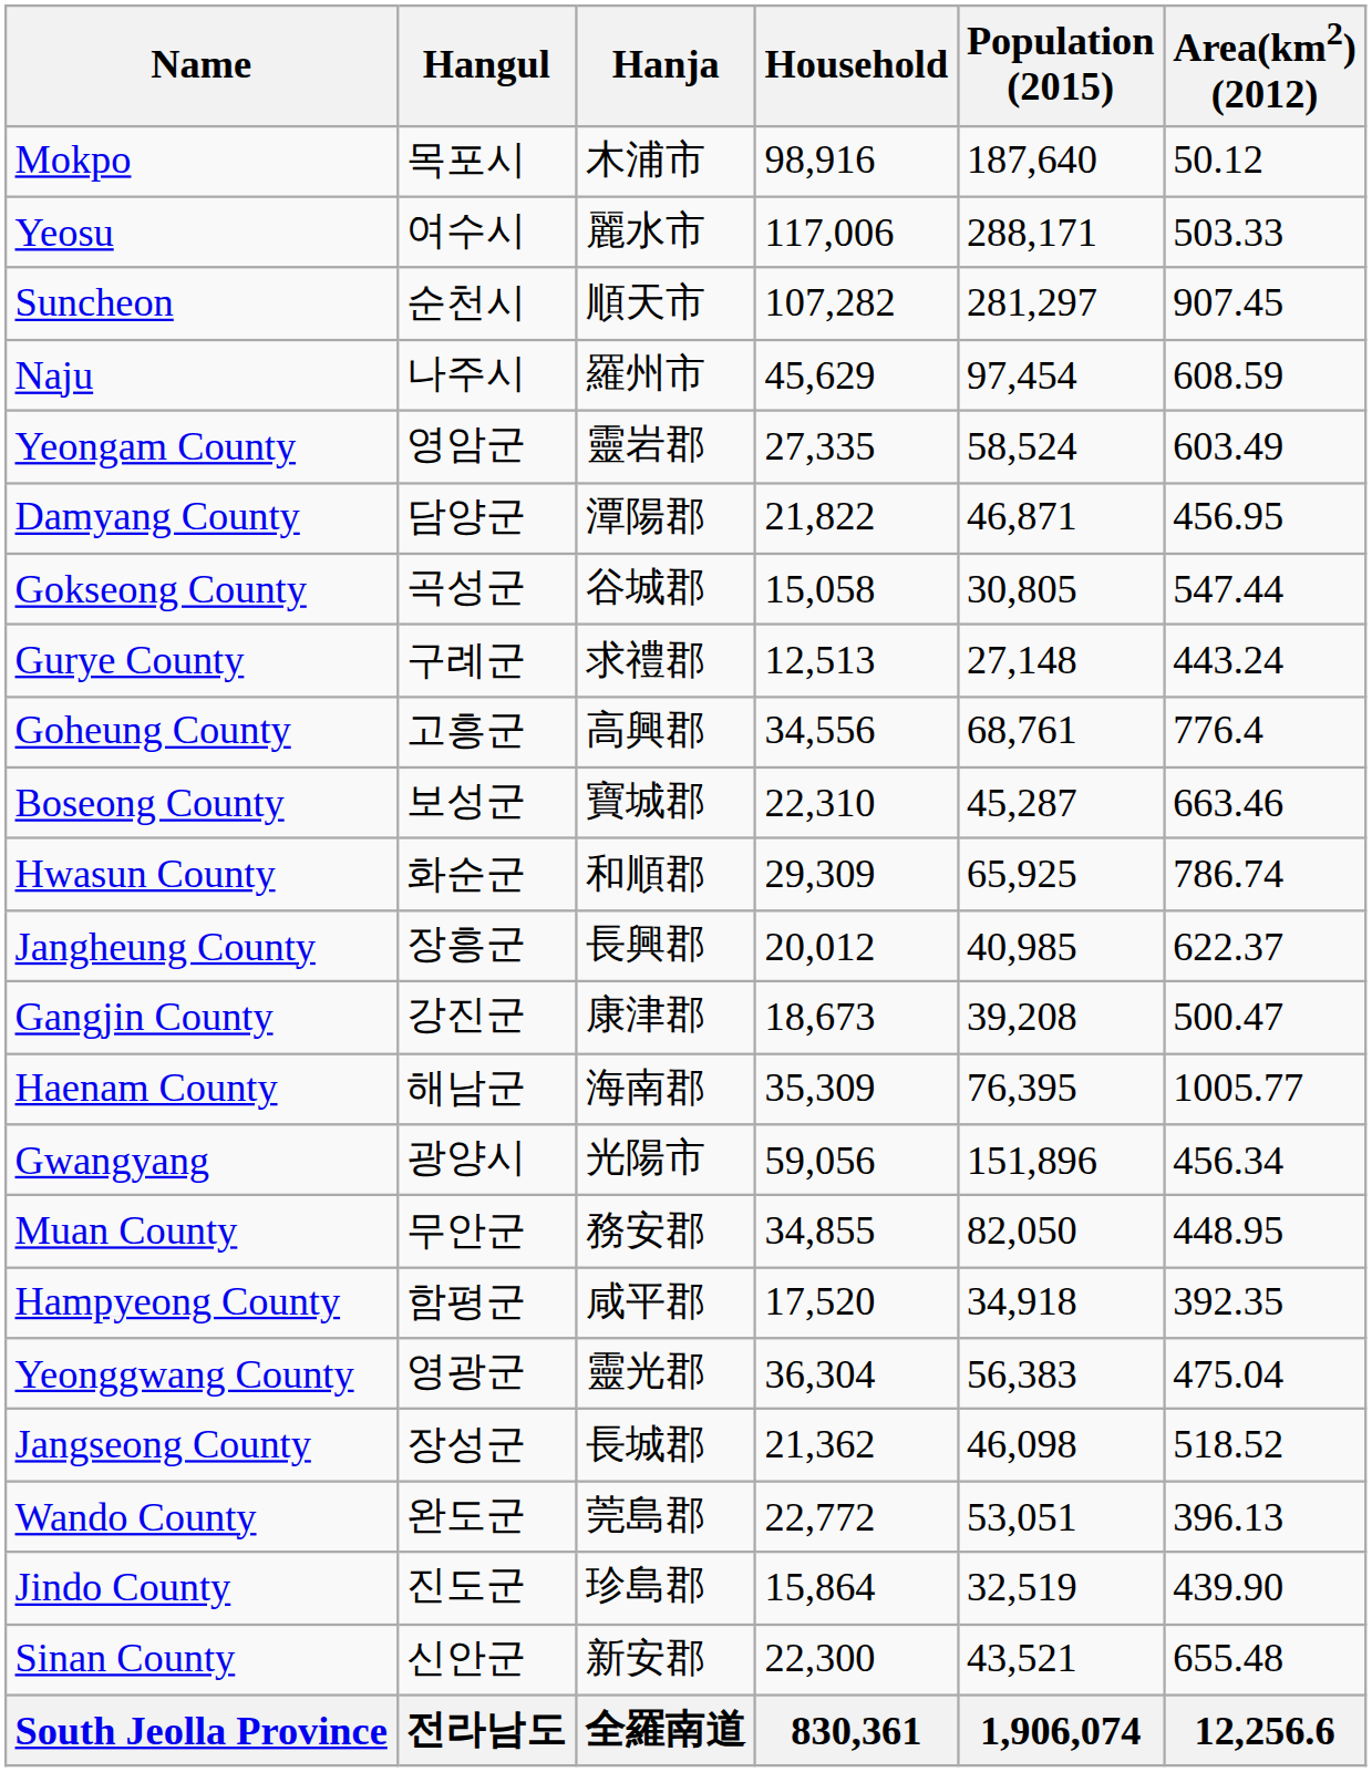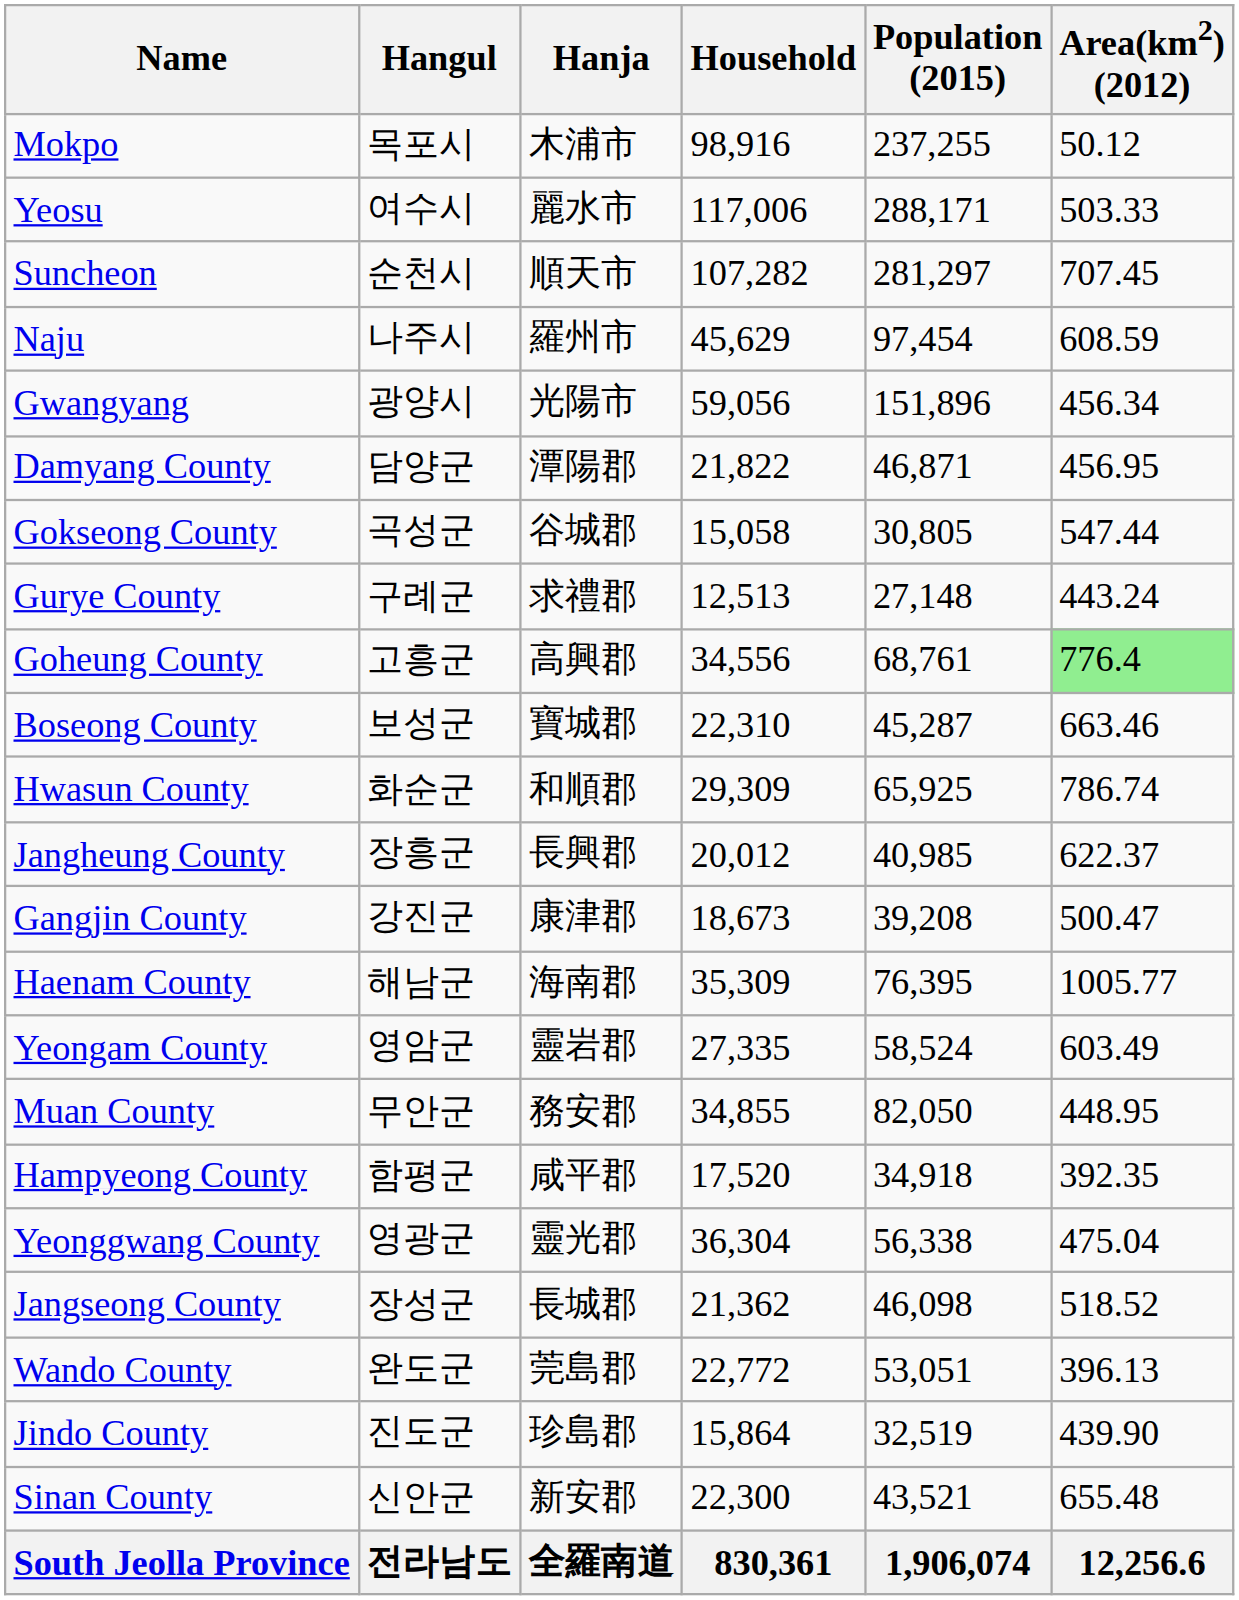Mokpo | Population (2015): 187,640 -> 237,255
Suncheon | Area(km2) (2012): 907.45 -> 707.45
rows swapped: Gwangyang <-> Yeongam County
Goheung County | Area(km2) (2012): no background -> lightgreen background
Yeonggwang County | Population (2015): 56,383 -> 56,338
